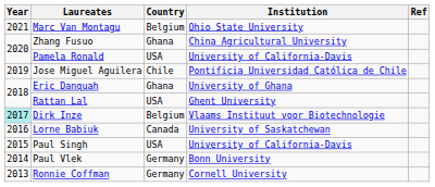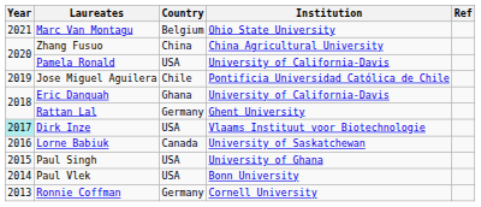Zhang Fusuo | Country: Ghana -> China
Eric Danquah | Institution: University of Ghana -> University of California-Davis
Rattan Lal | Country: USA -> Germany
Dirk Inze | Country: Belgium -> USA
Paul Singh | Institution: University of California-Davis -> University of Ghana
Paul Vlek | Country: Germany -> USA
